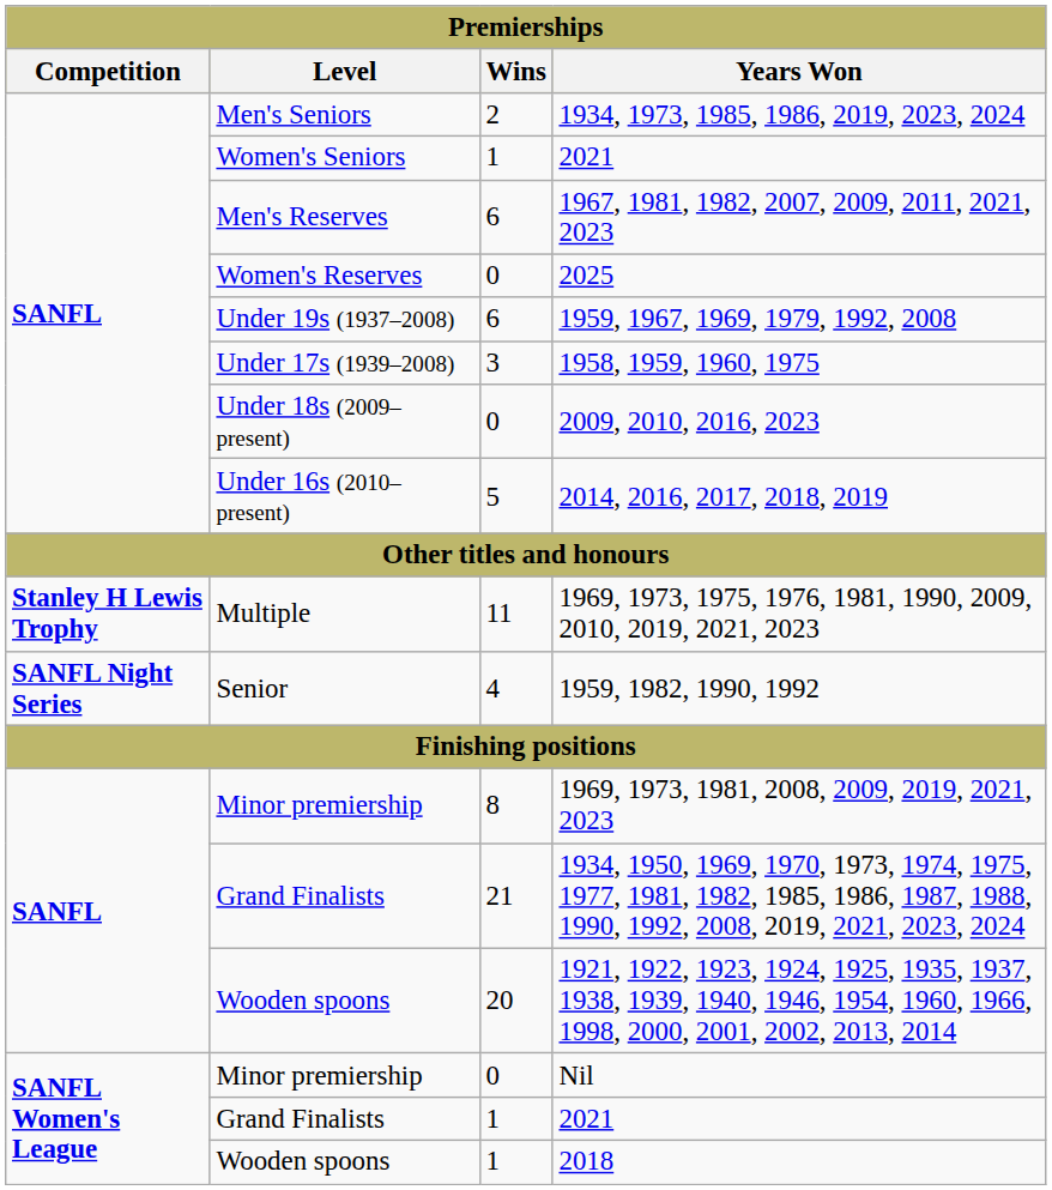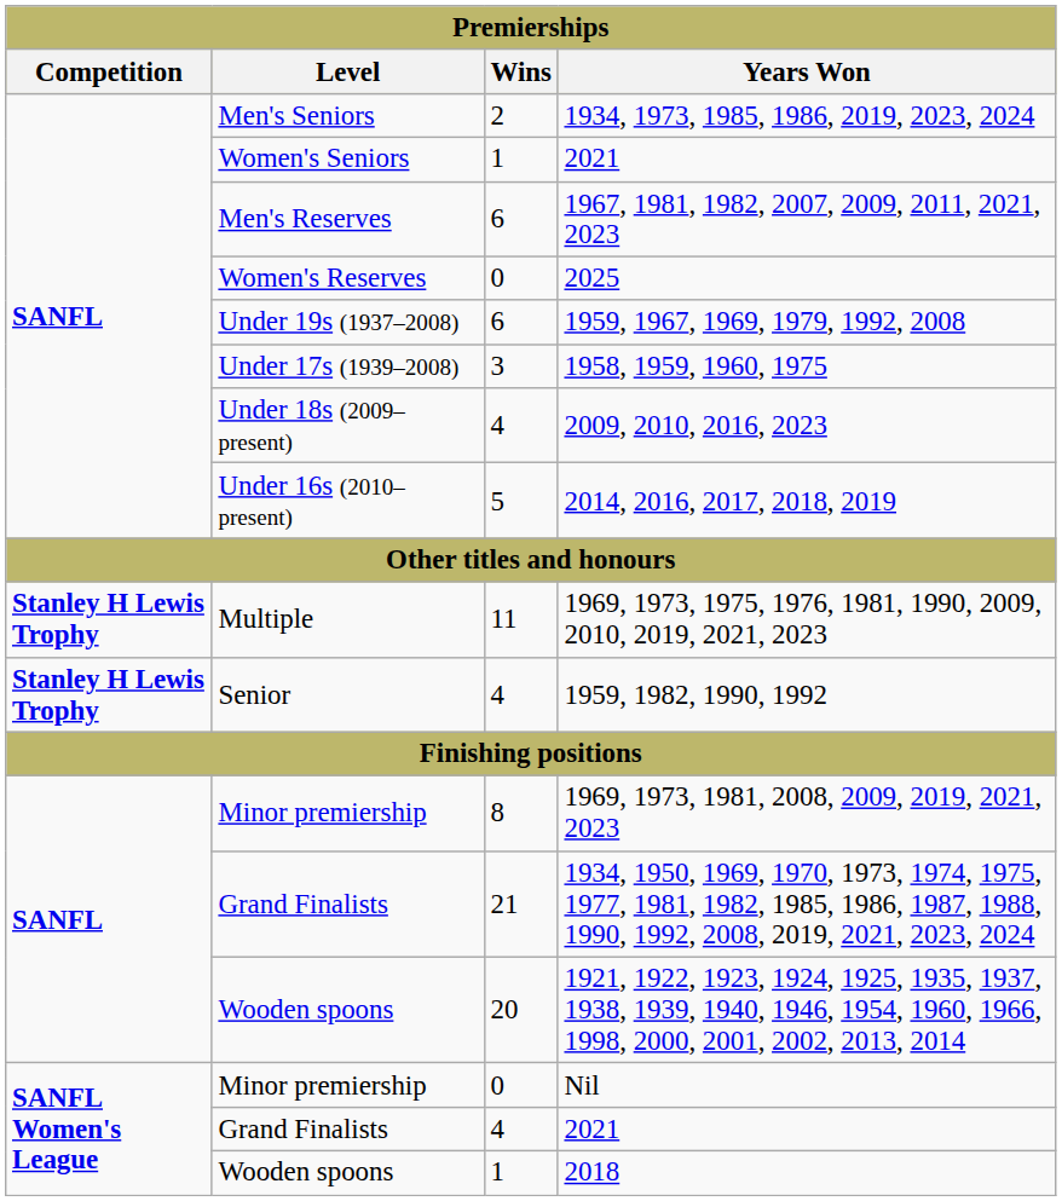2009, 2010, 2016, 2023 | Wins: 0 -> 4
1959, 1982, 1990, 1992 | Competition: SANFL Night Series -> Stanley H Lewis Trophy
Grand Finalists / 2021 | Wins: 1 -> 4
